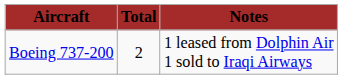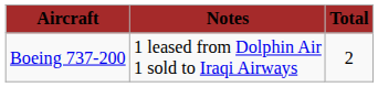columns swapped: Total <-> Notes
